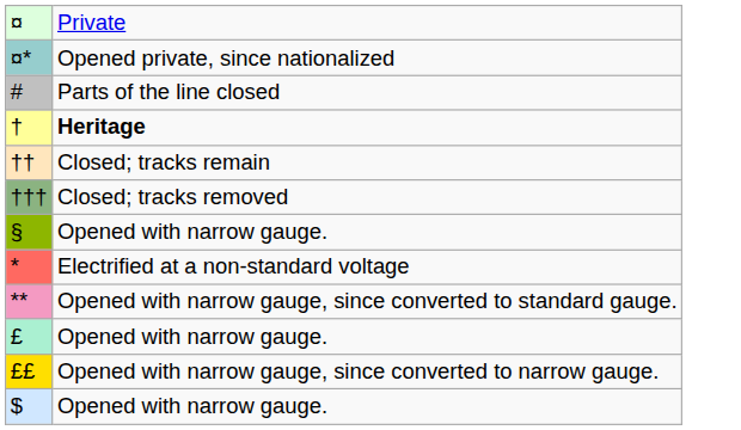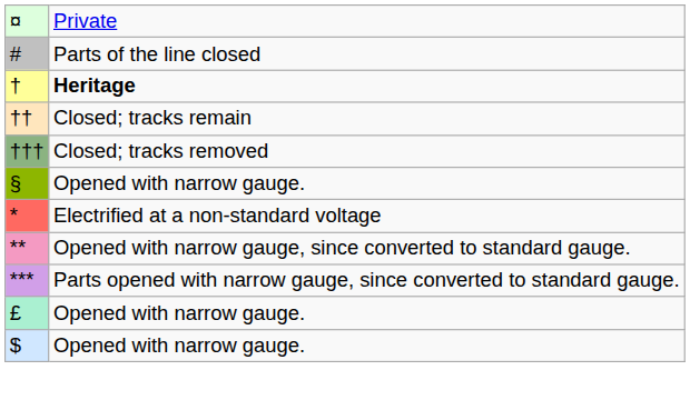- row: ¤* | Opened private, since nationalized
+ row: *** | Parts opened with narrow gauge, since converted to standard gauge.
- row: ££ | Opened with narrow gauge, since converted to narrow gauge.
